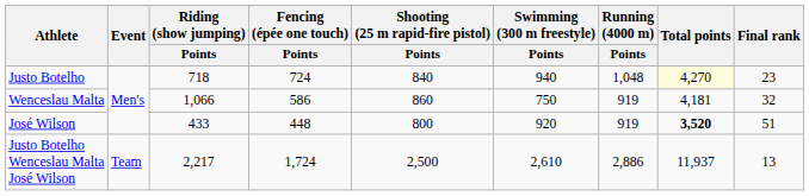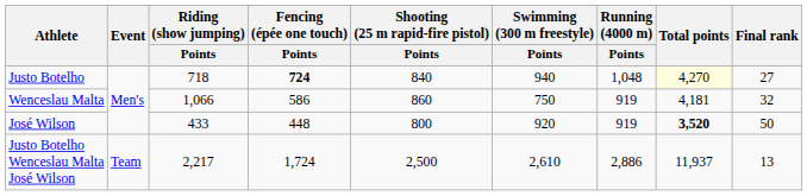Justo Botelho | Fencing (épée one touch) / Points: normal -> bold
Justo Botelho | Final rank: 23 -> 27
José Wilson | Final rank: 51 -> 50
